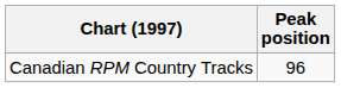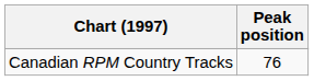Canadian RPM Country Tracks | Peak position: 96 -> 76
